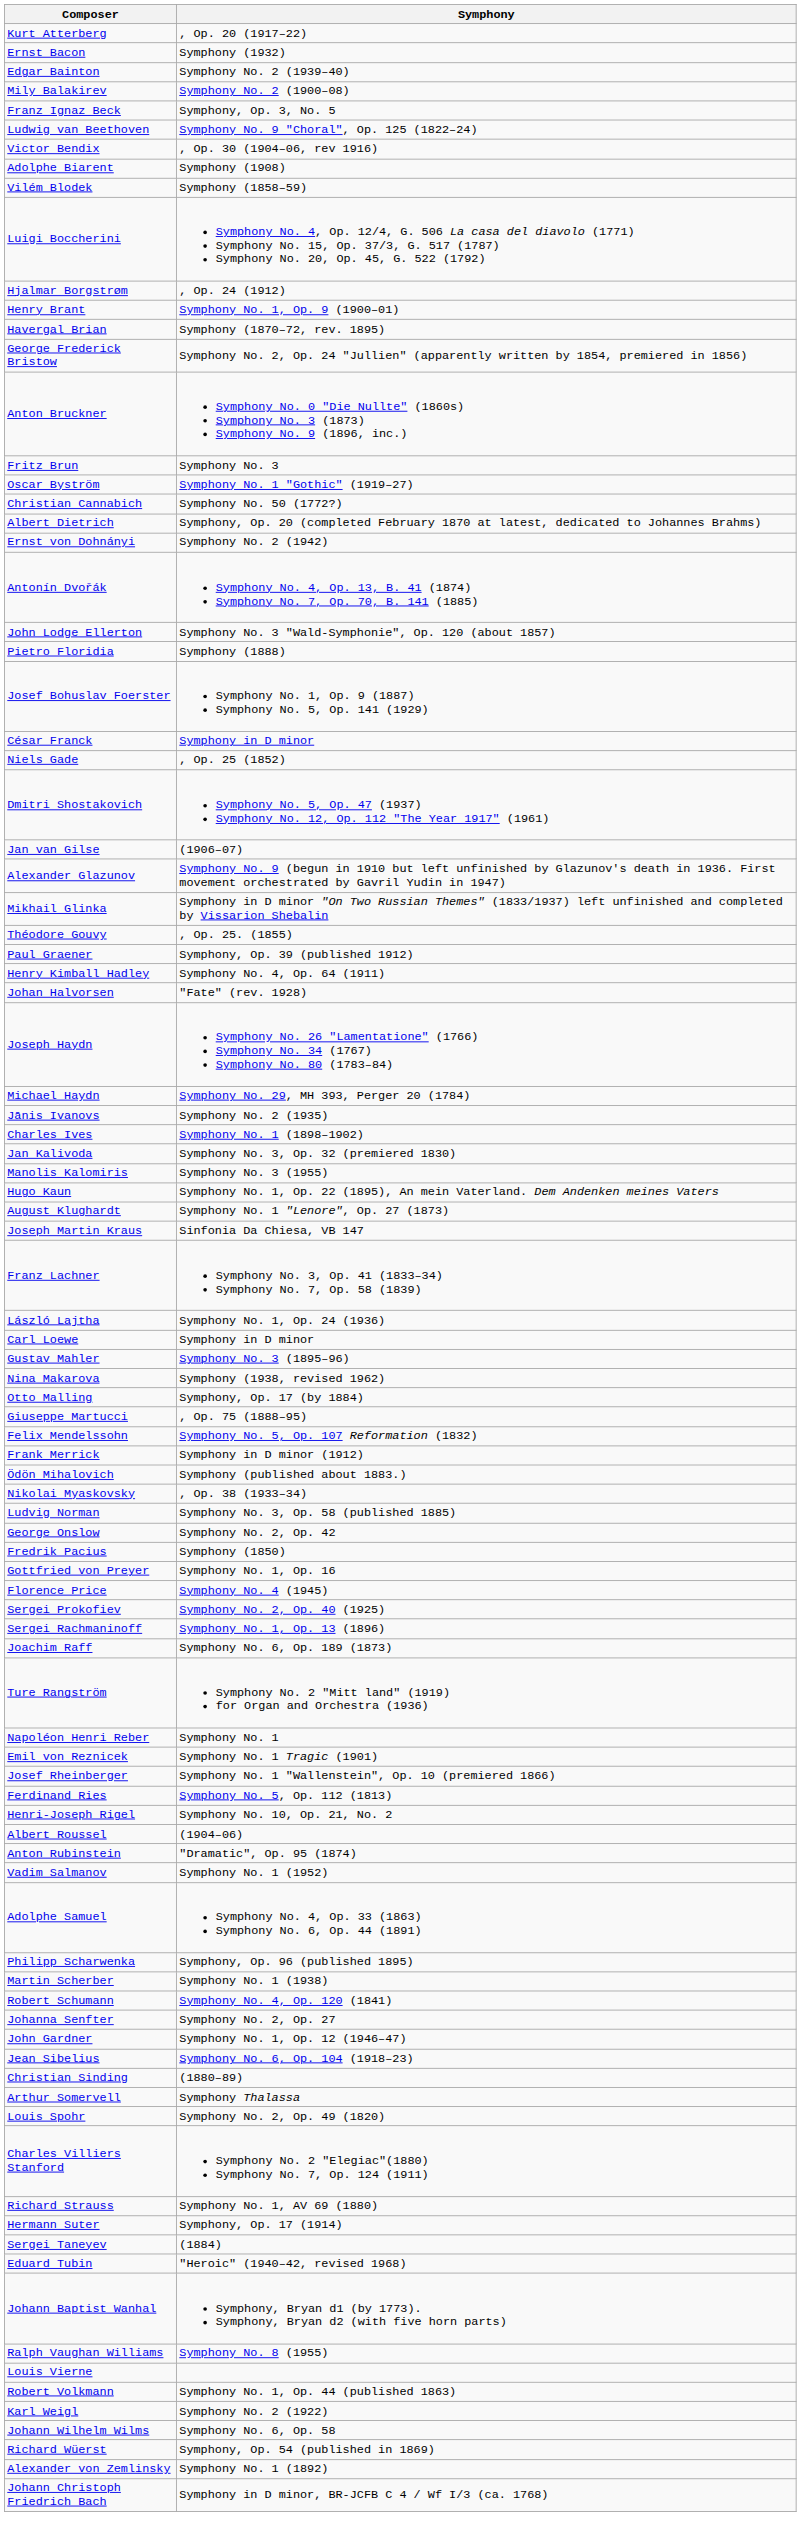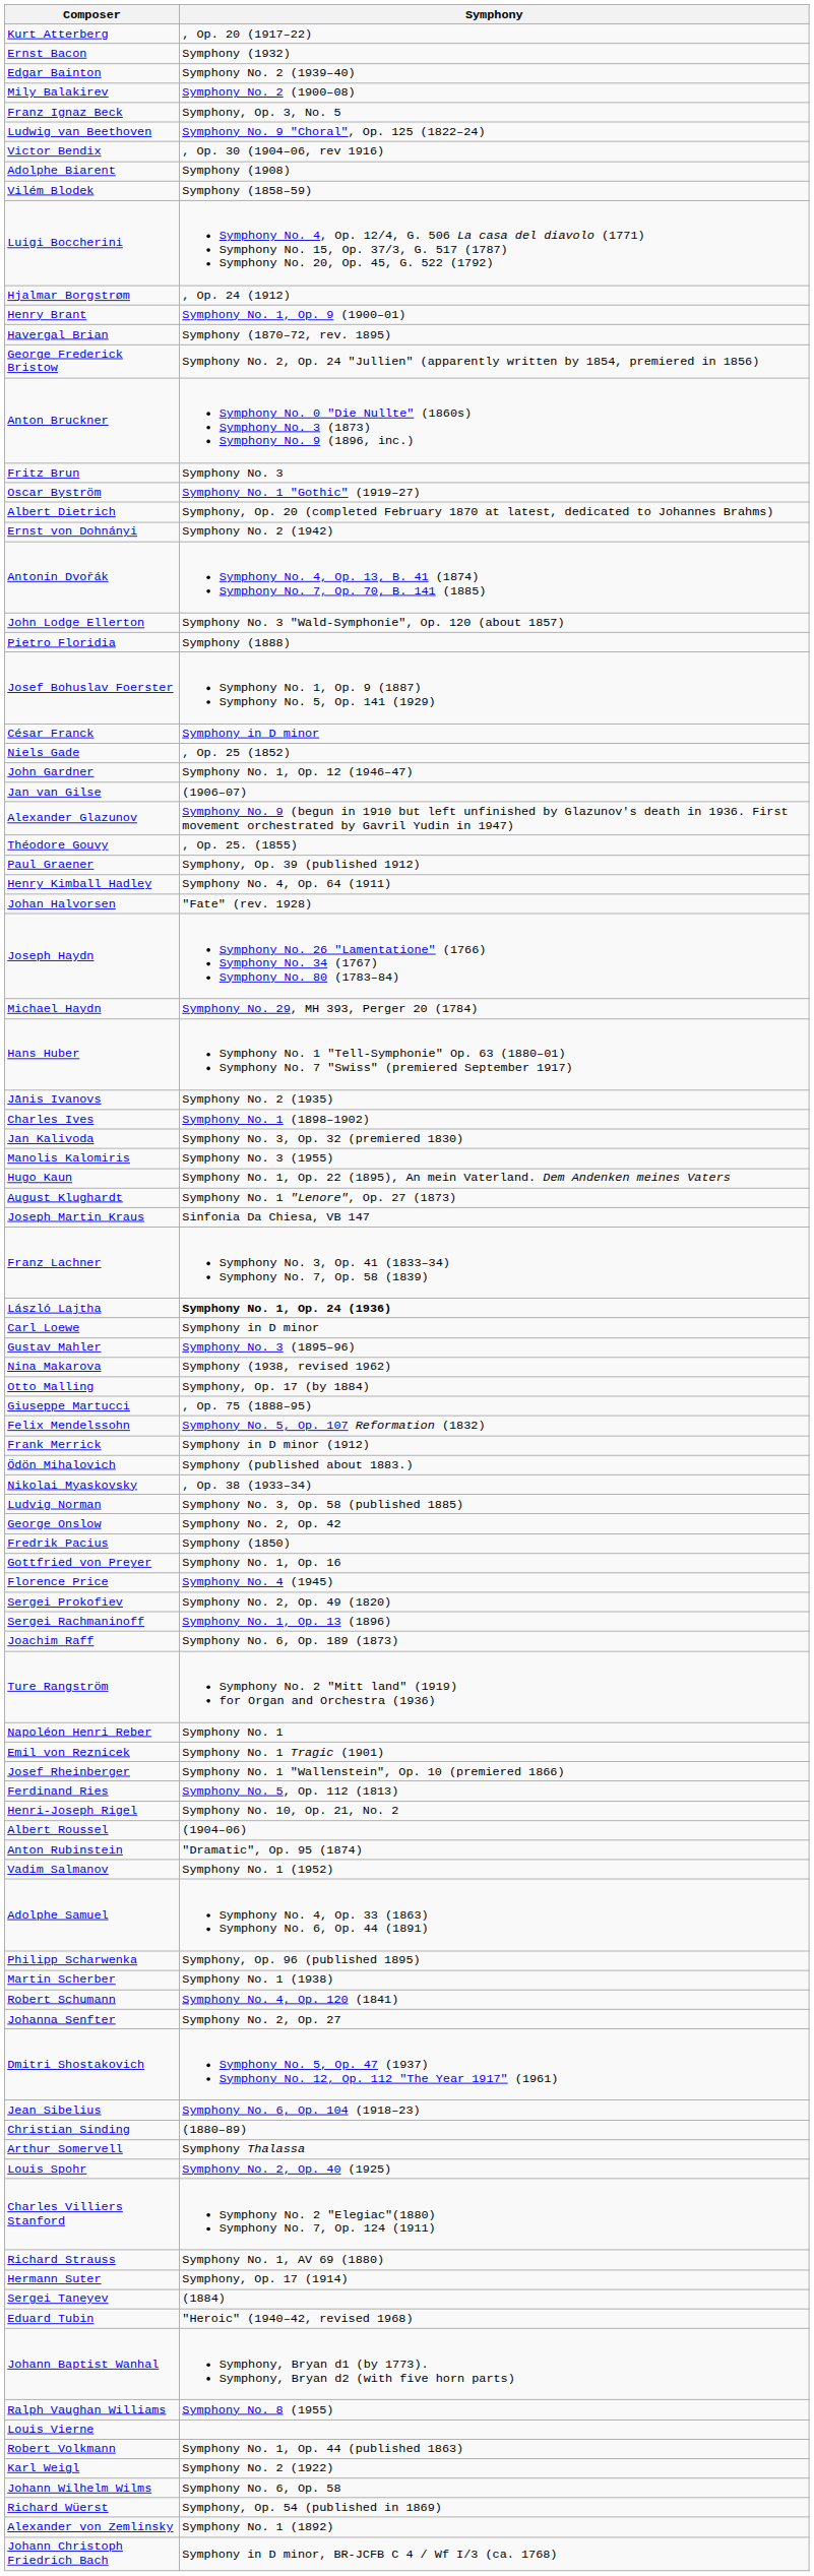- row: Christian Cannabich | Symphony No. 50 (1772?)
rows swapped: John Gardner <-> Dmitri Shostakovich
- row: Mikhail Glinka | Symphony in D minor "On Two Russian Themes" (1833/1937) left unfinished and completed by Vissarion Shebalin
+ row: Hans Huber | Symphony No. 1 "Tell-Symphonie" Op. 63 (1880–01) Symphony No. 7 "Swiss" (premiered September 1917)
László Lajtha | Symphony: normal -> bold
Sergei Prokofiev | Symphony: Symphony No. 2, Op. 40 (1925) -> Symphony No. 2, Op. 49 (1820)
Louis Spohr | Symphony: Symphony No. 2, Op. 49 (1820) -> Symphony No. 2, Op. 40 (1925)
